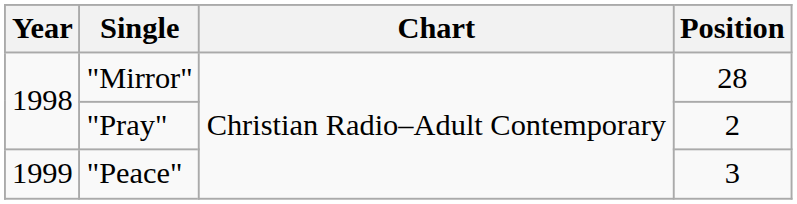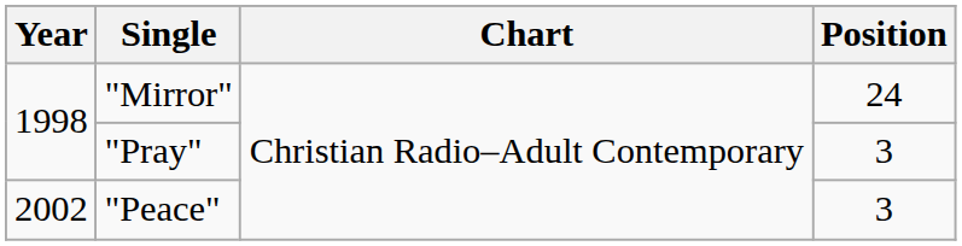"Mirror" | Position: 28 -> 24
"Pray" | Position: 2 -> 3
"Peace" | Year: 1999 -> 2002
